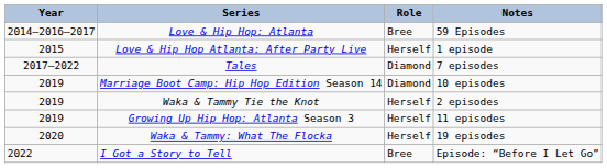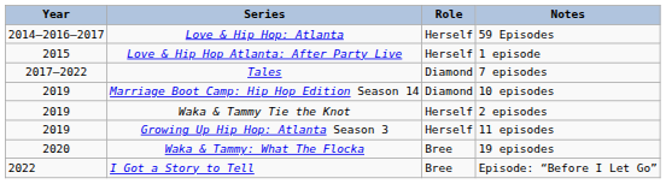Love & Hip Hop: Atlanta | Role: Bree -> Herself
Waka & Tammy: What The Flocka | Role: Herself -> Bree
